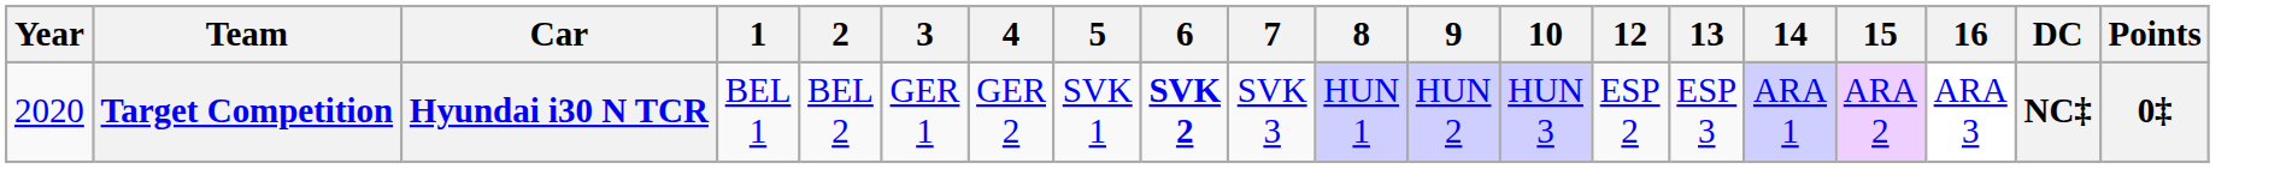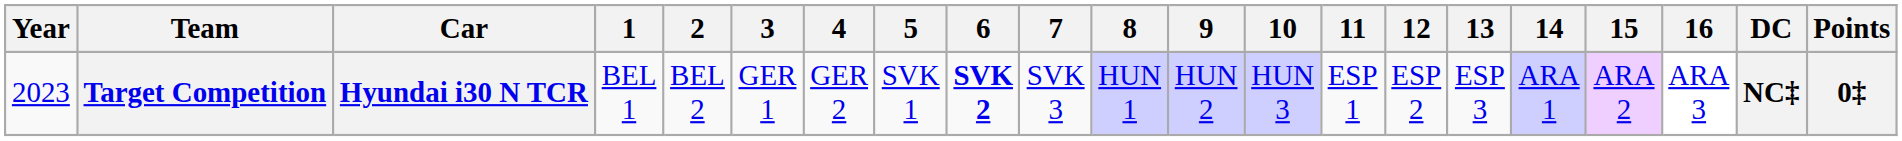+ column: 11 | ESP 1
Target Competition | Year: 2020 -> 2023
